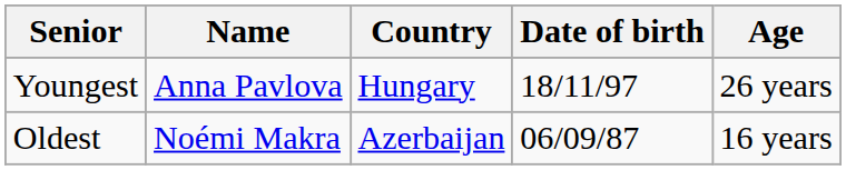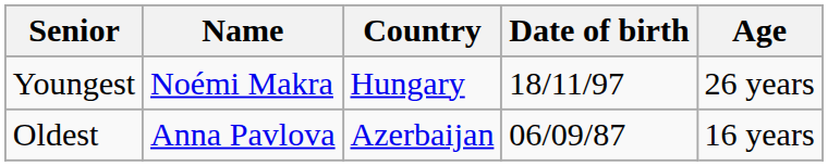Youngest | Name: Anna Pavlova -> Noémi Makra
Oldest | Name: Noémi Makra -> Anna Pavlova
